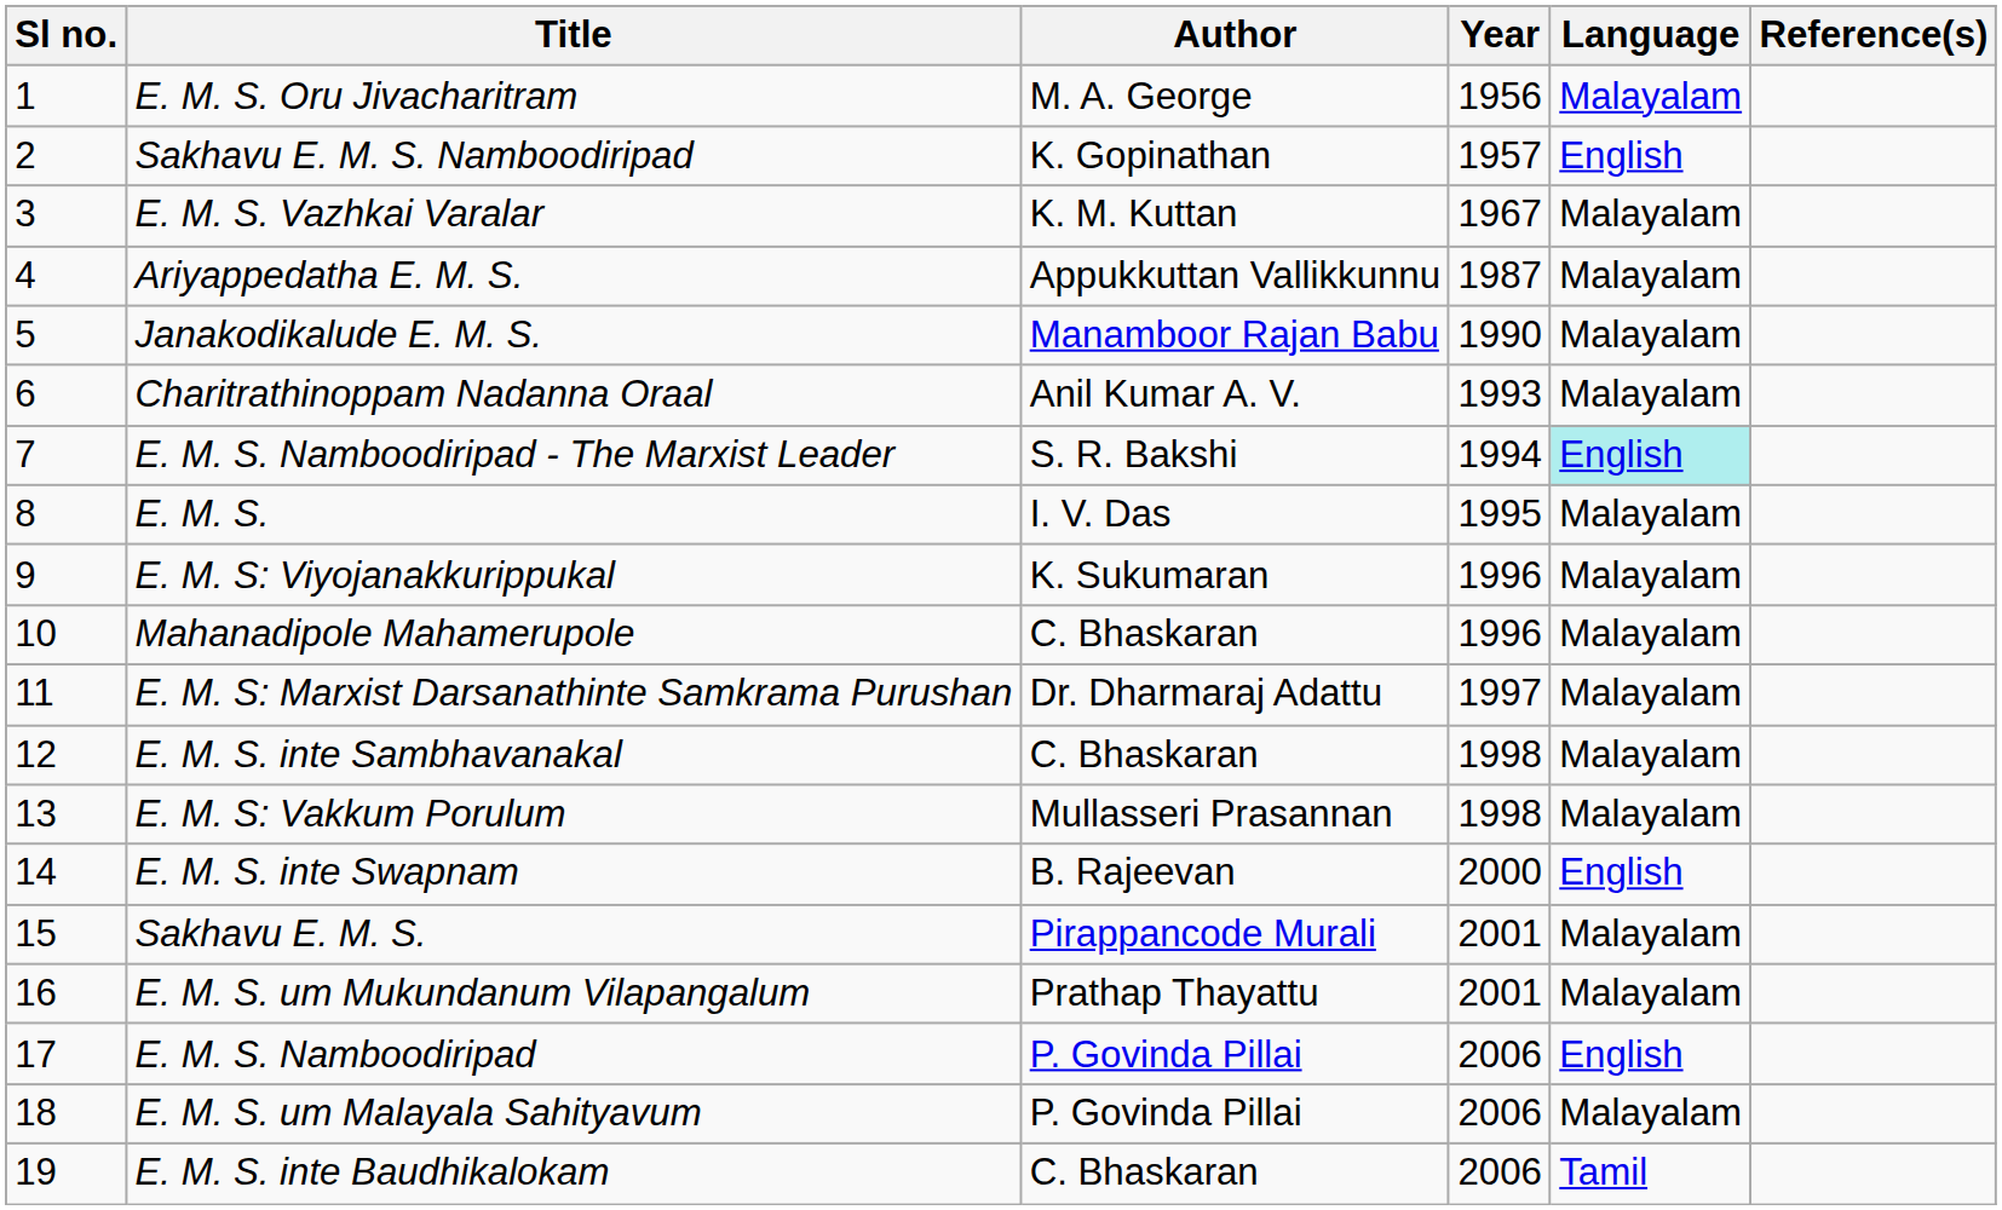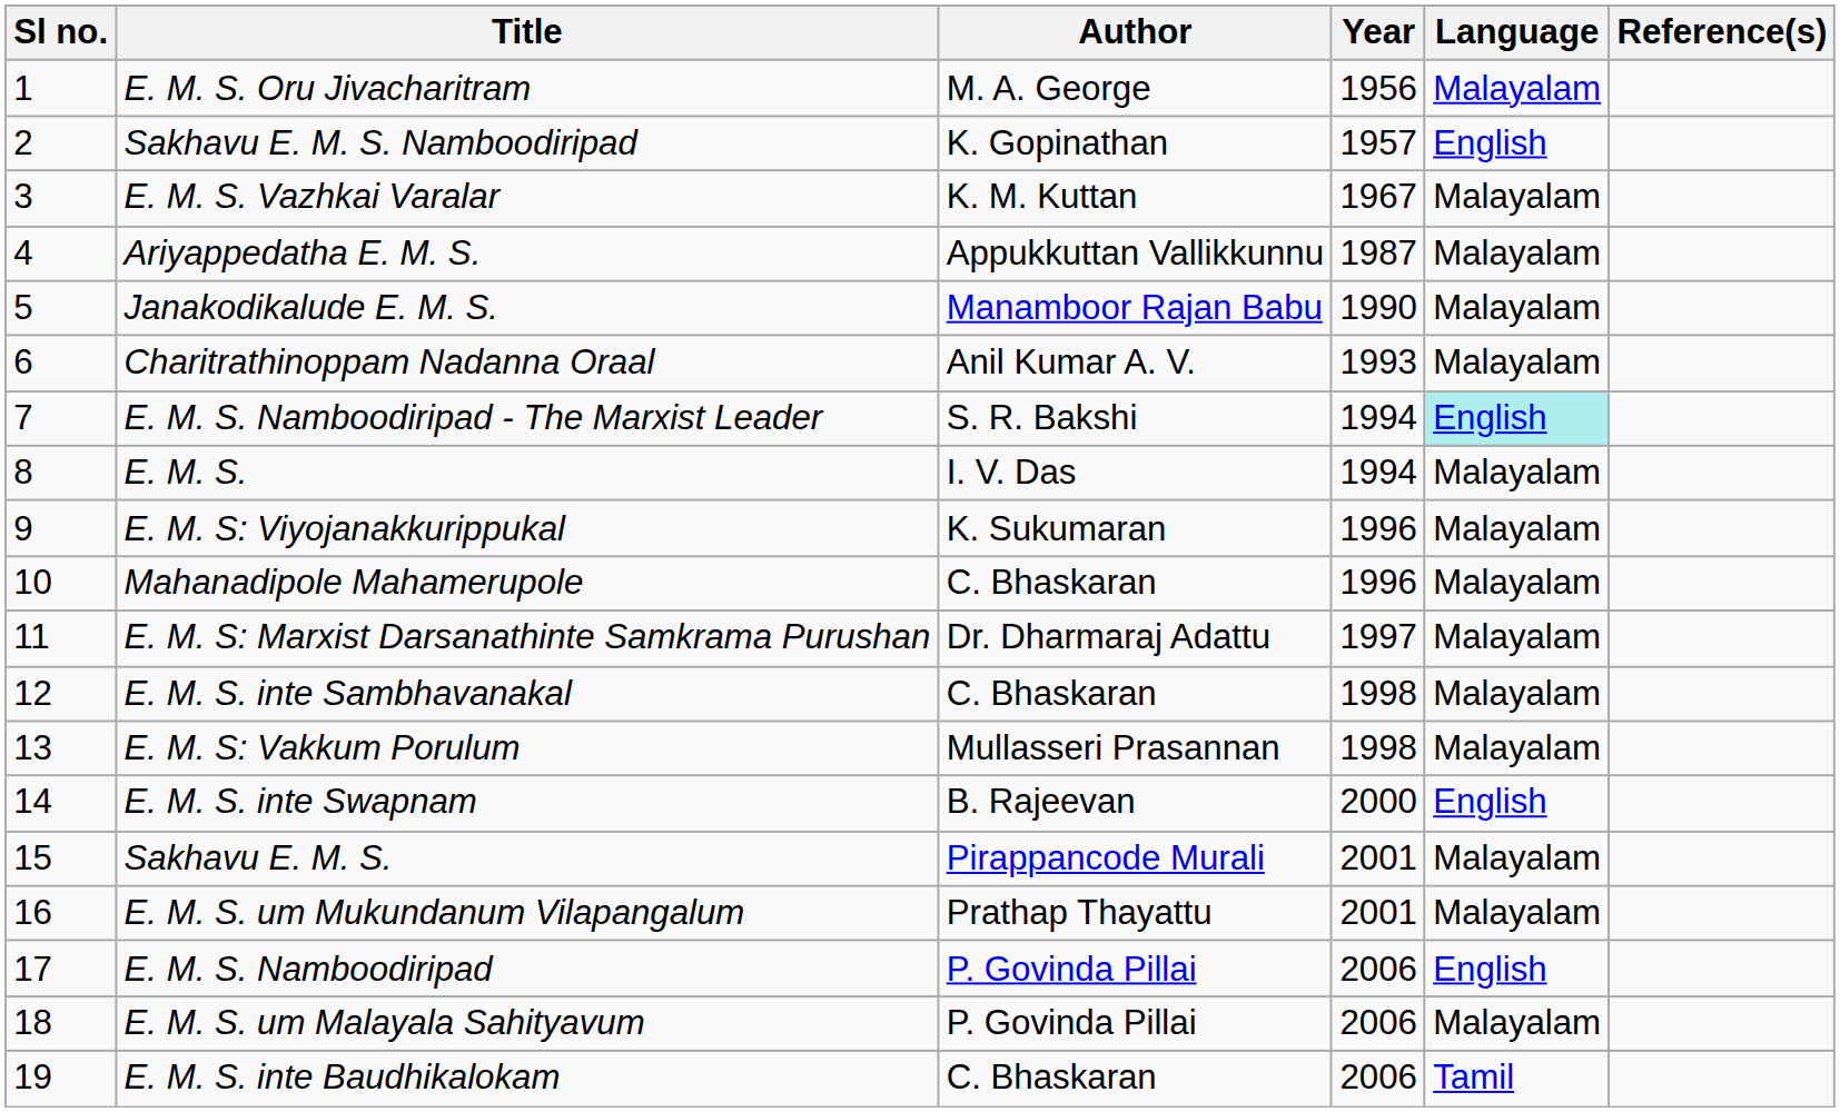E. M. S. | Year: 1995 -> 1994
